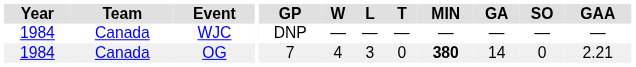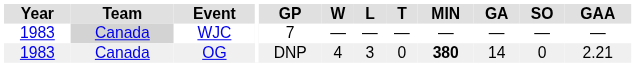WJC | Year: 1984 -> 1983
WJC | Team: no background -> lightgrey background
WJC | GP: DNP -> 7
OG | Year: 1984 -> 1983
OG | GP: 7 -> DNP
